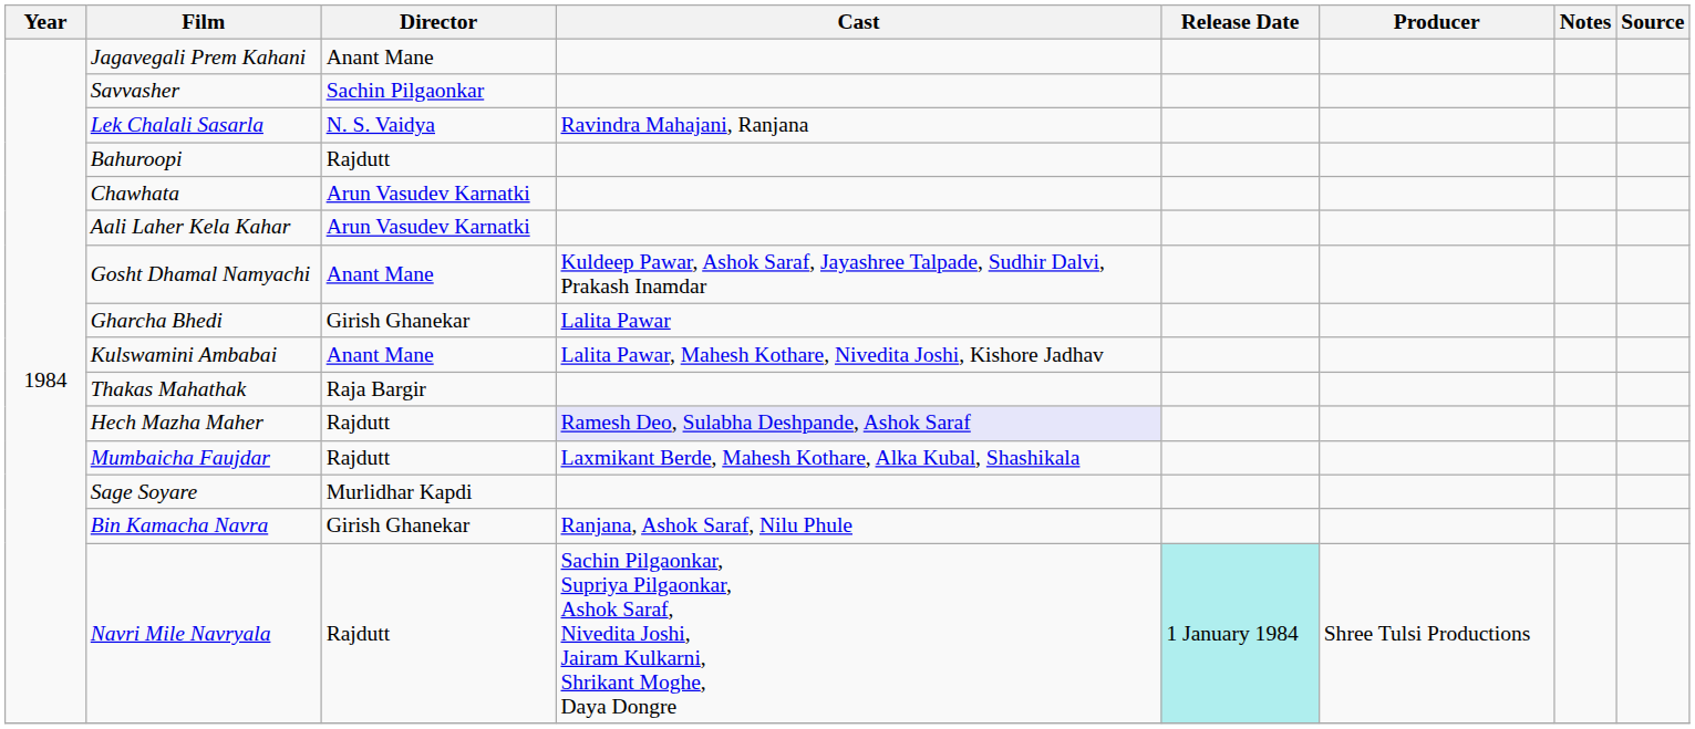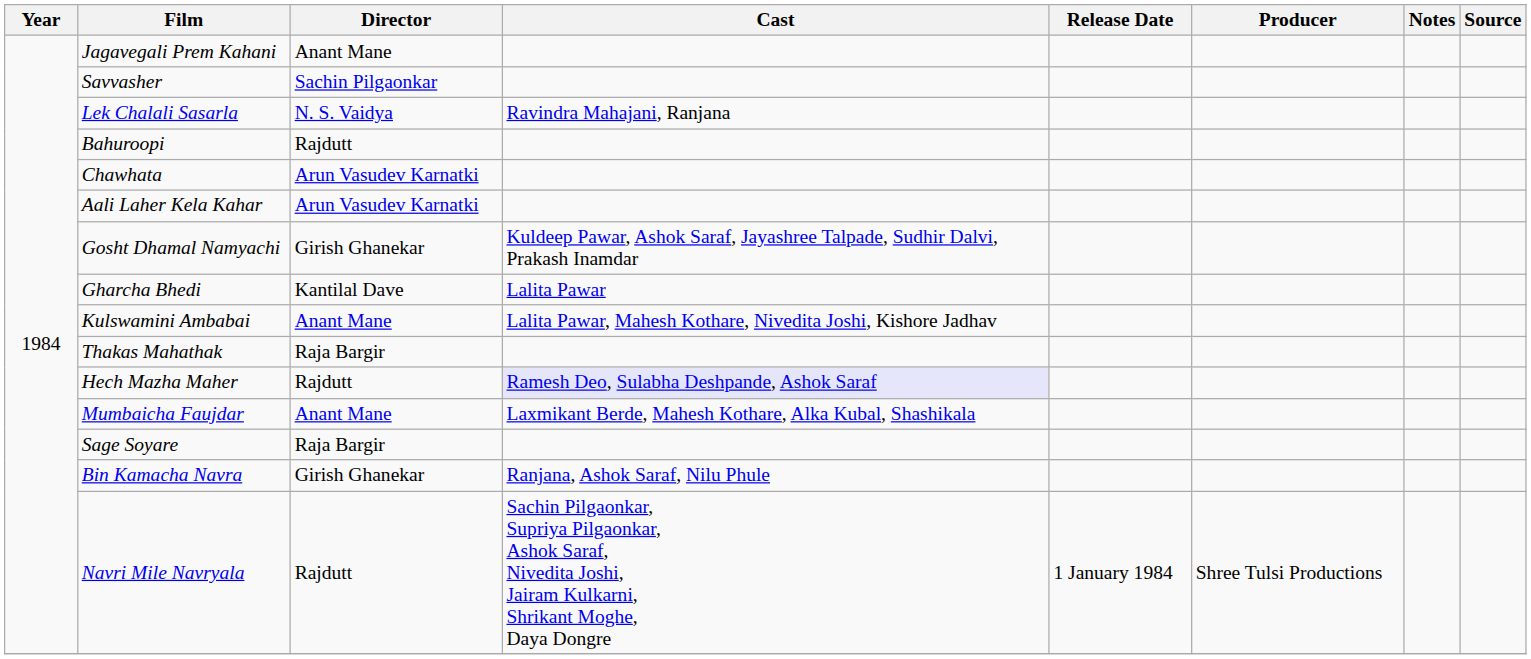Gosht Dhamal Namyachi | Director: Anant Mane -> Girish Ghanekar
Gharcha Bhedi | Director: Girish Ghanekar -> Kantilal Dave
Mumbaicha Faujdar | Director: Rajdutt -> Anant Mane
Sage Soyare | Director: Murlidhar Kapdi -> Raja Bargir
Navri Mile Navryala | Release Date: paleturquoise background -> no background
